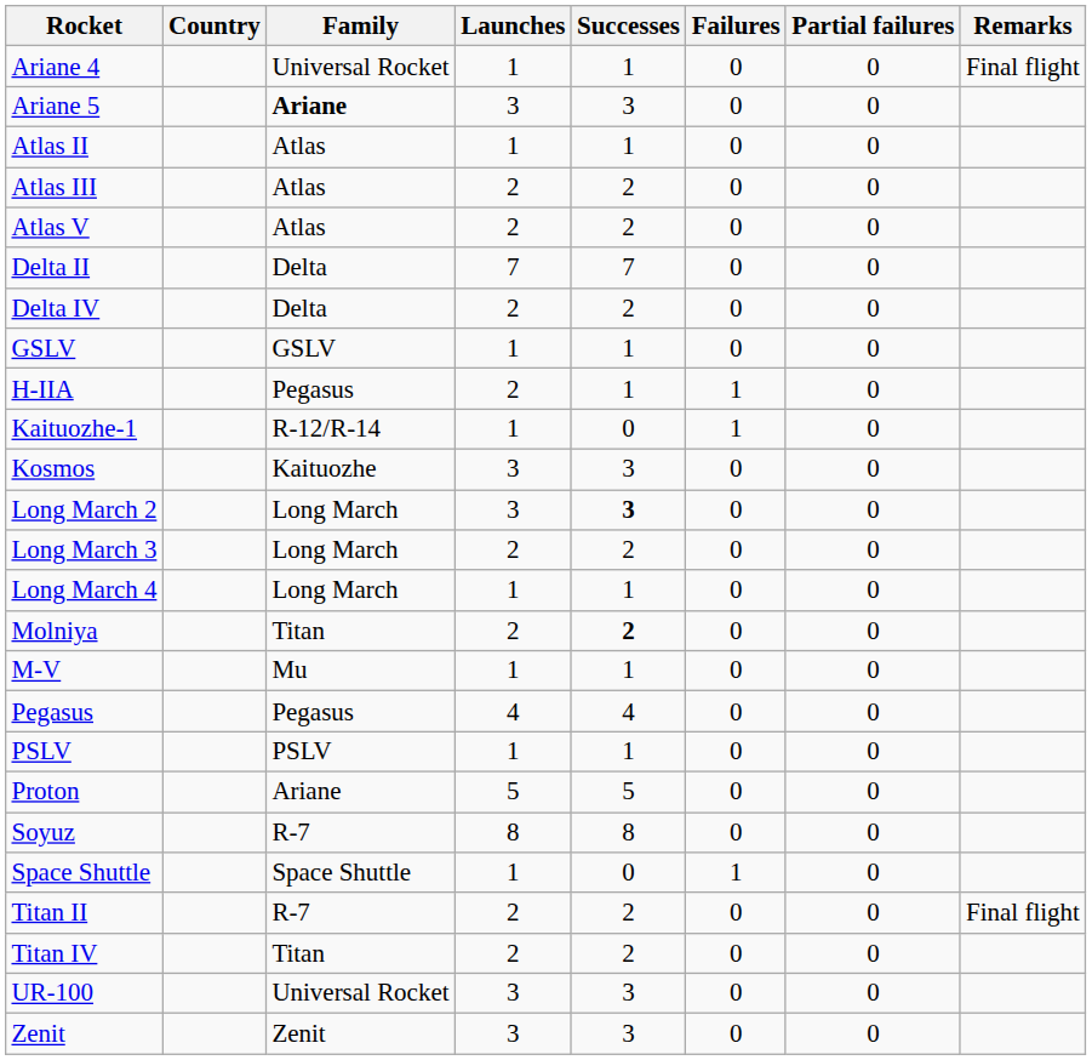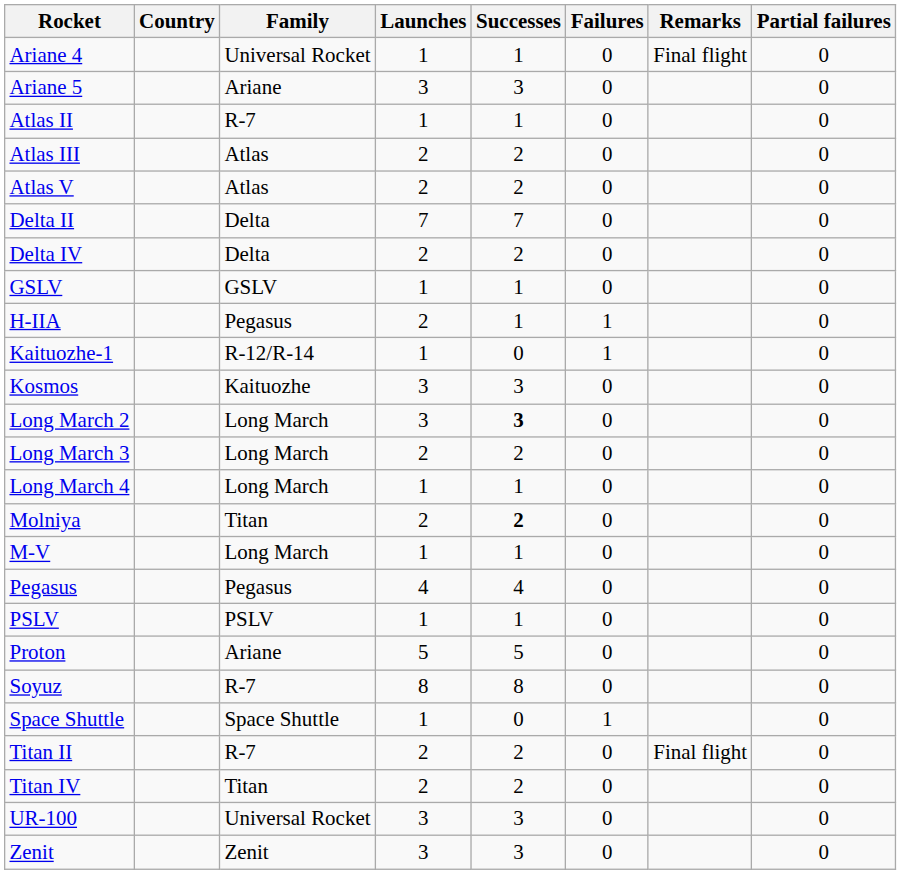columns swapped: Partial failures <-> Remarks
Ariane 5 | Family: bold -> normal
Atlas II | Family: Atlas -> R-7
M-V | Family: Mu -> Long March
